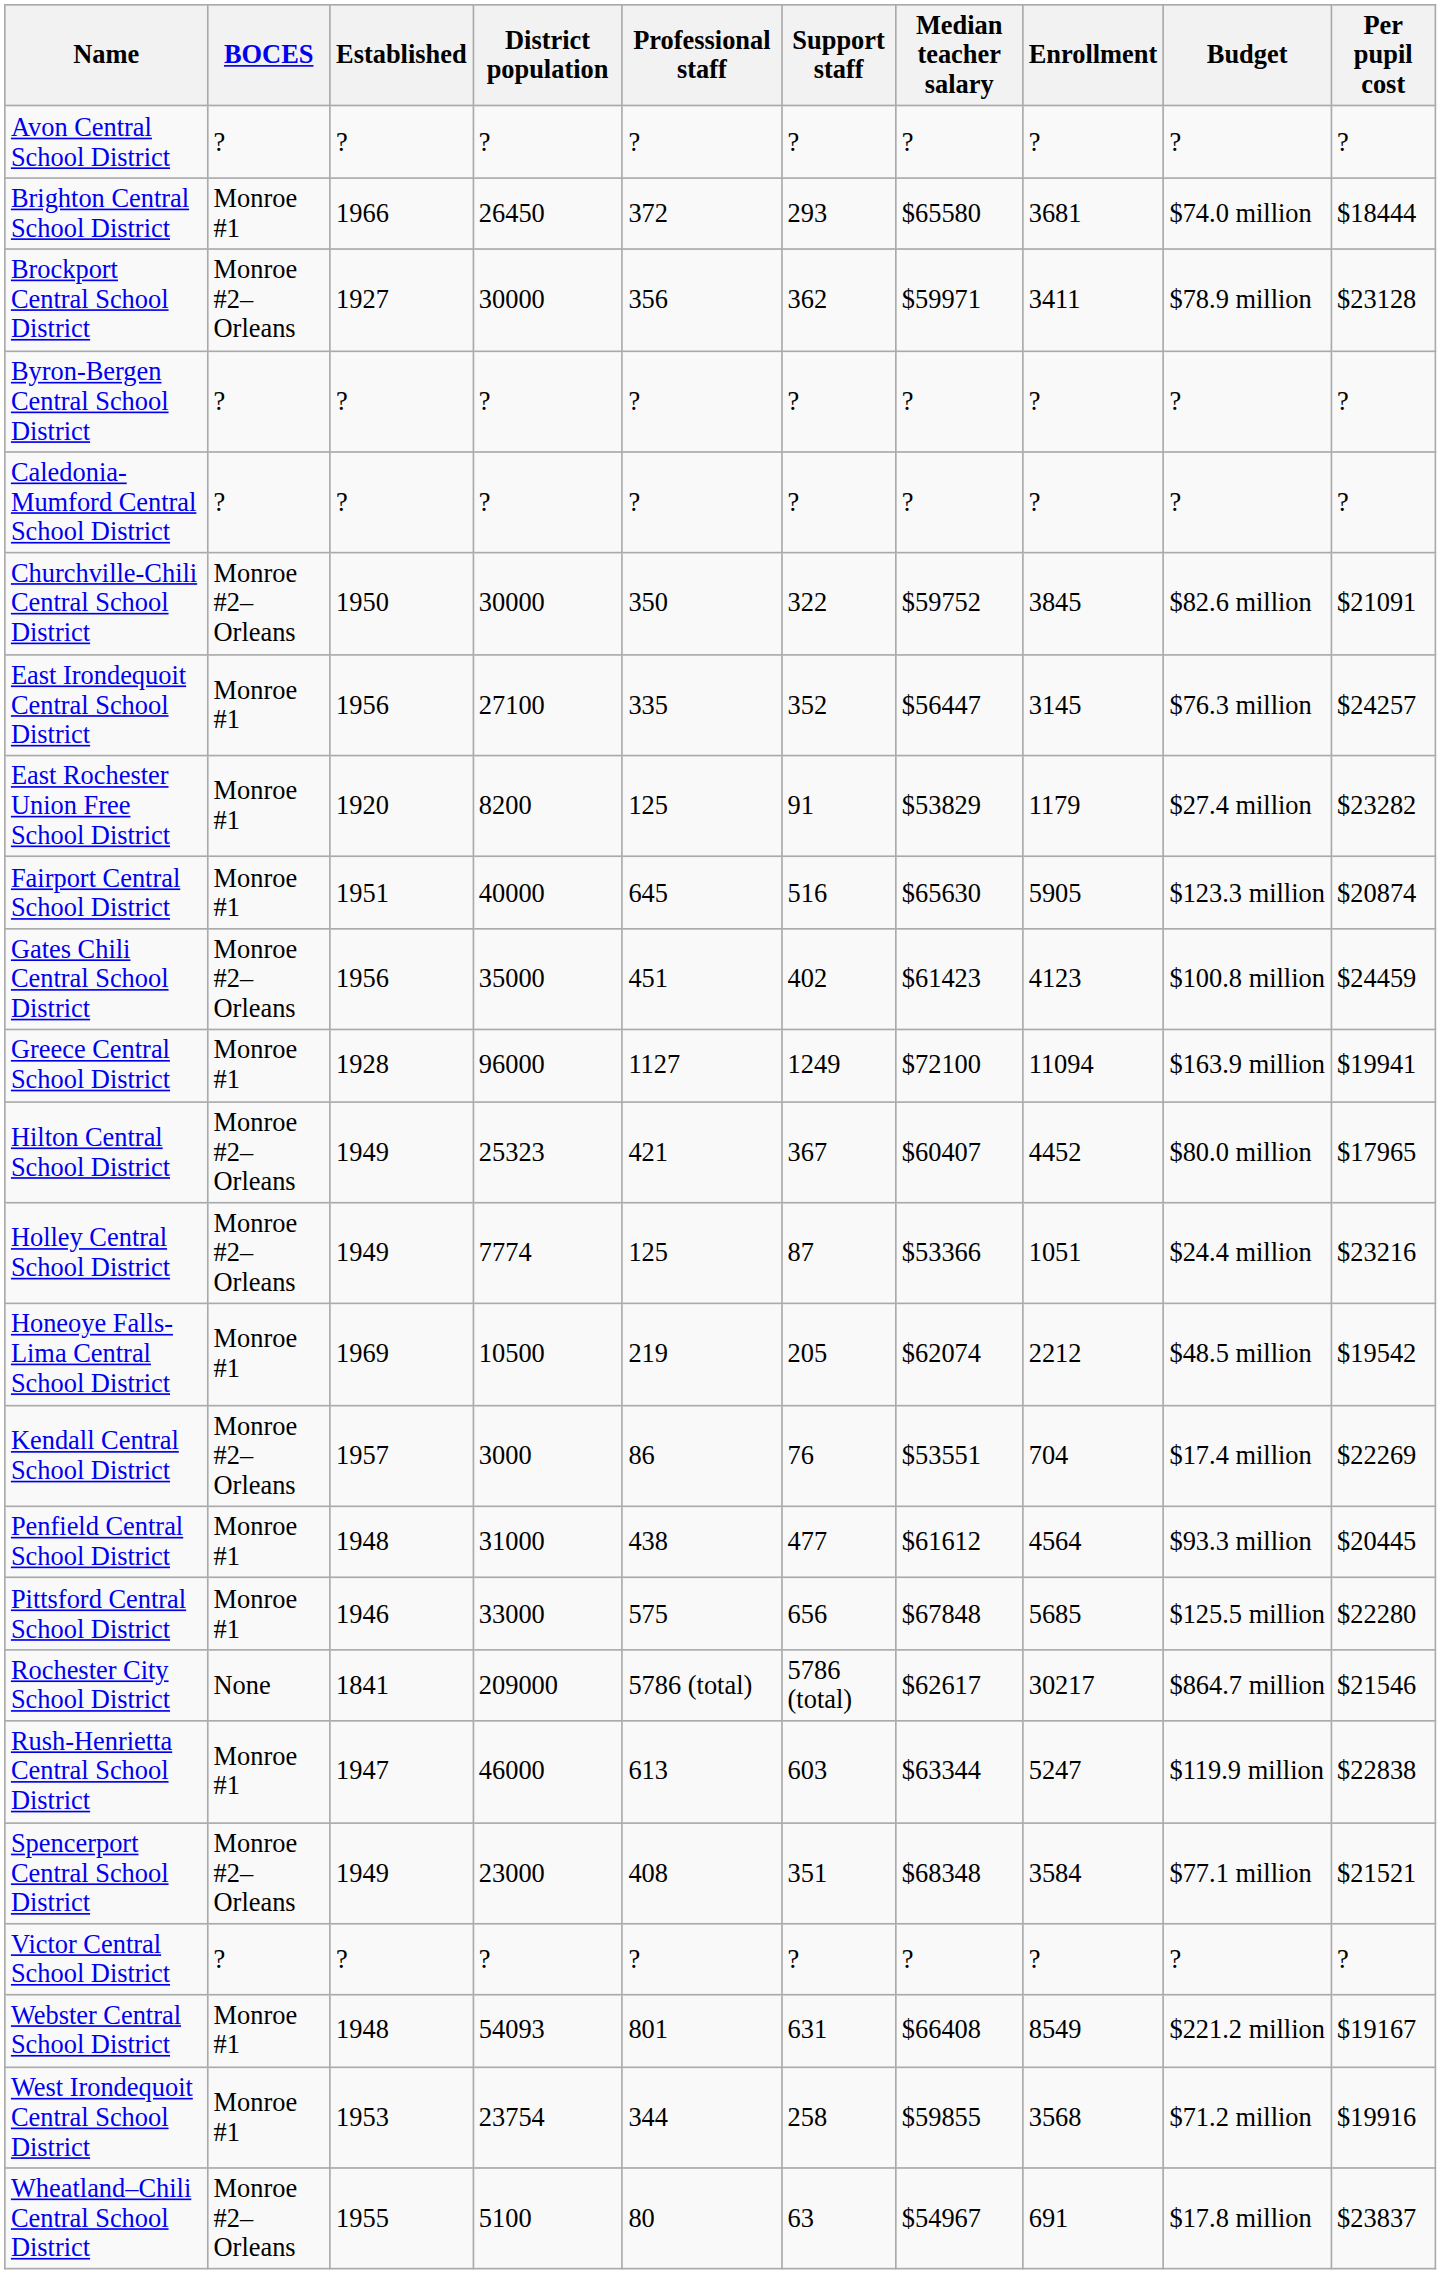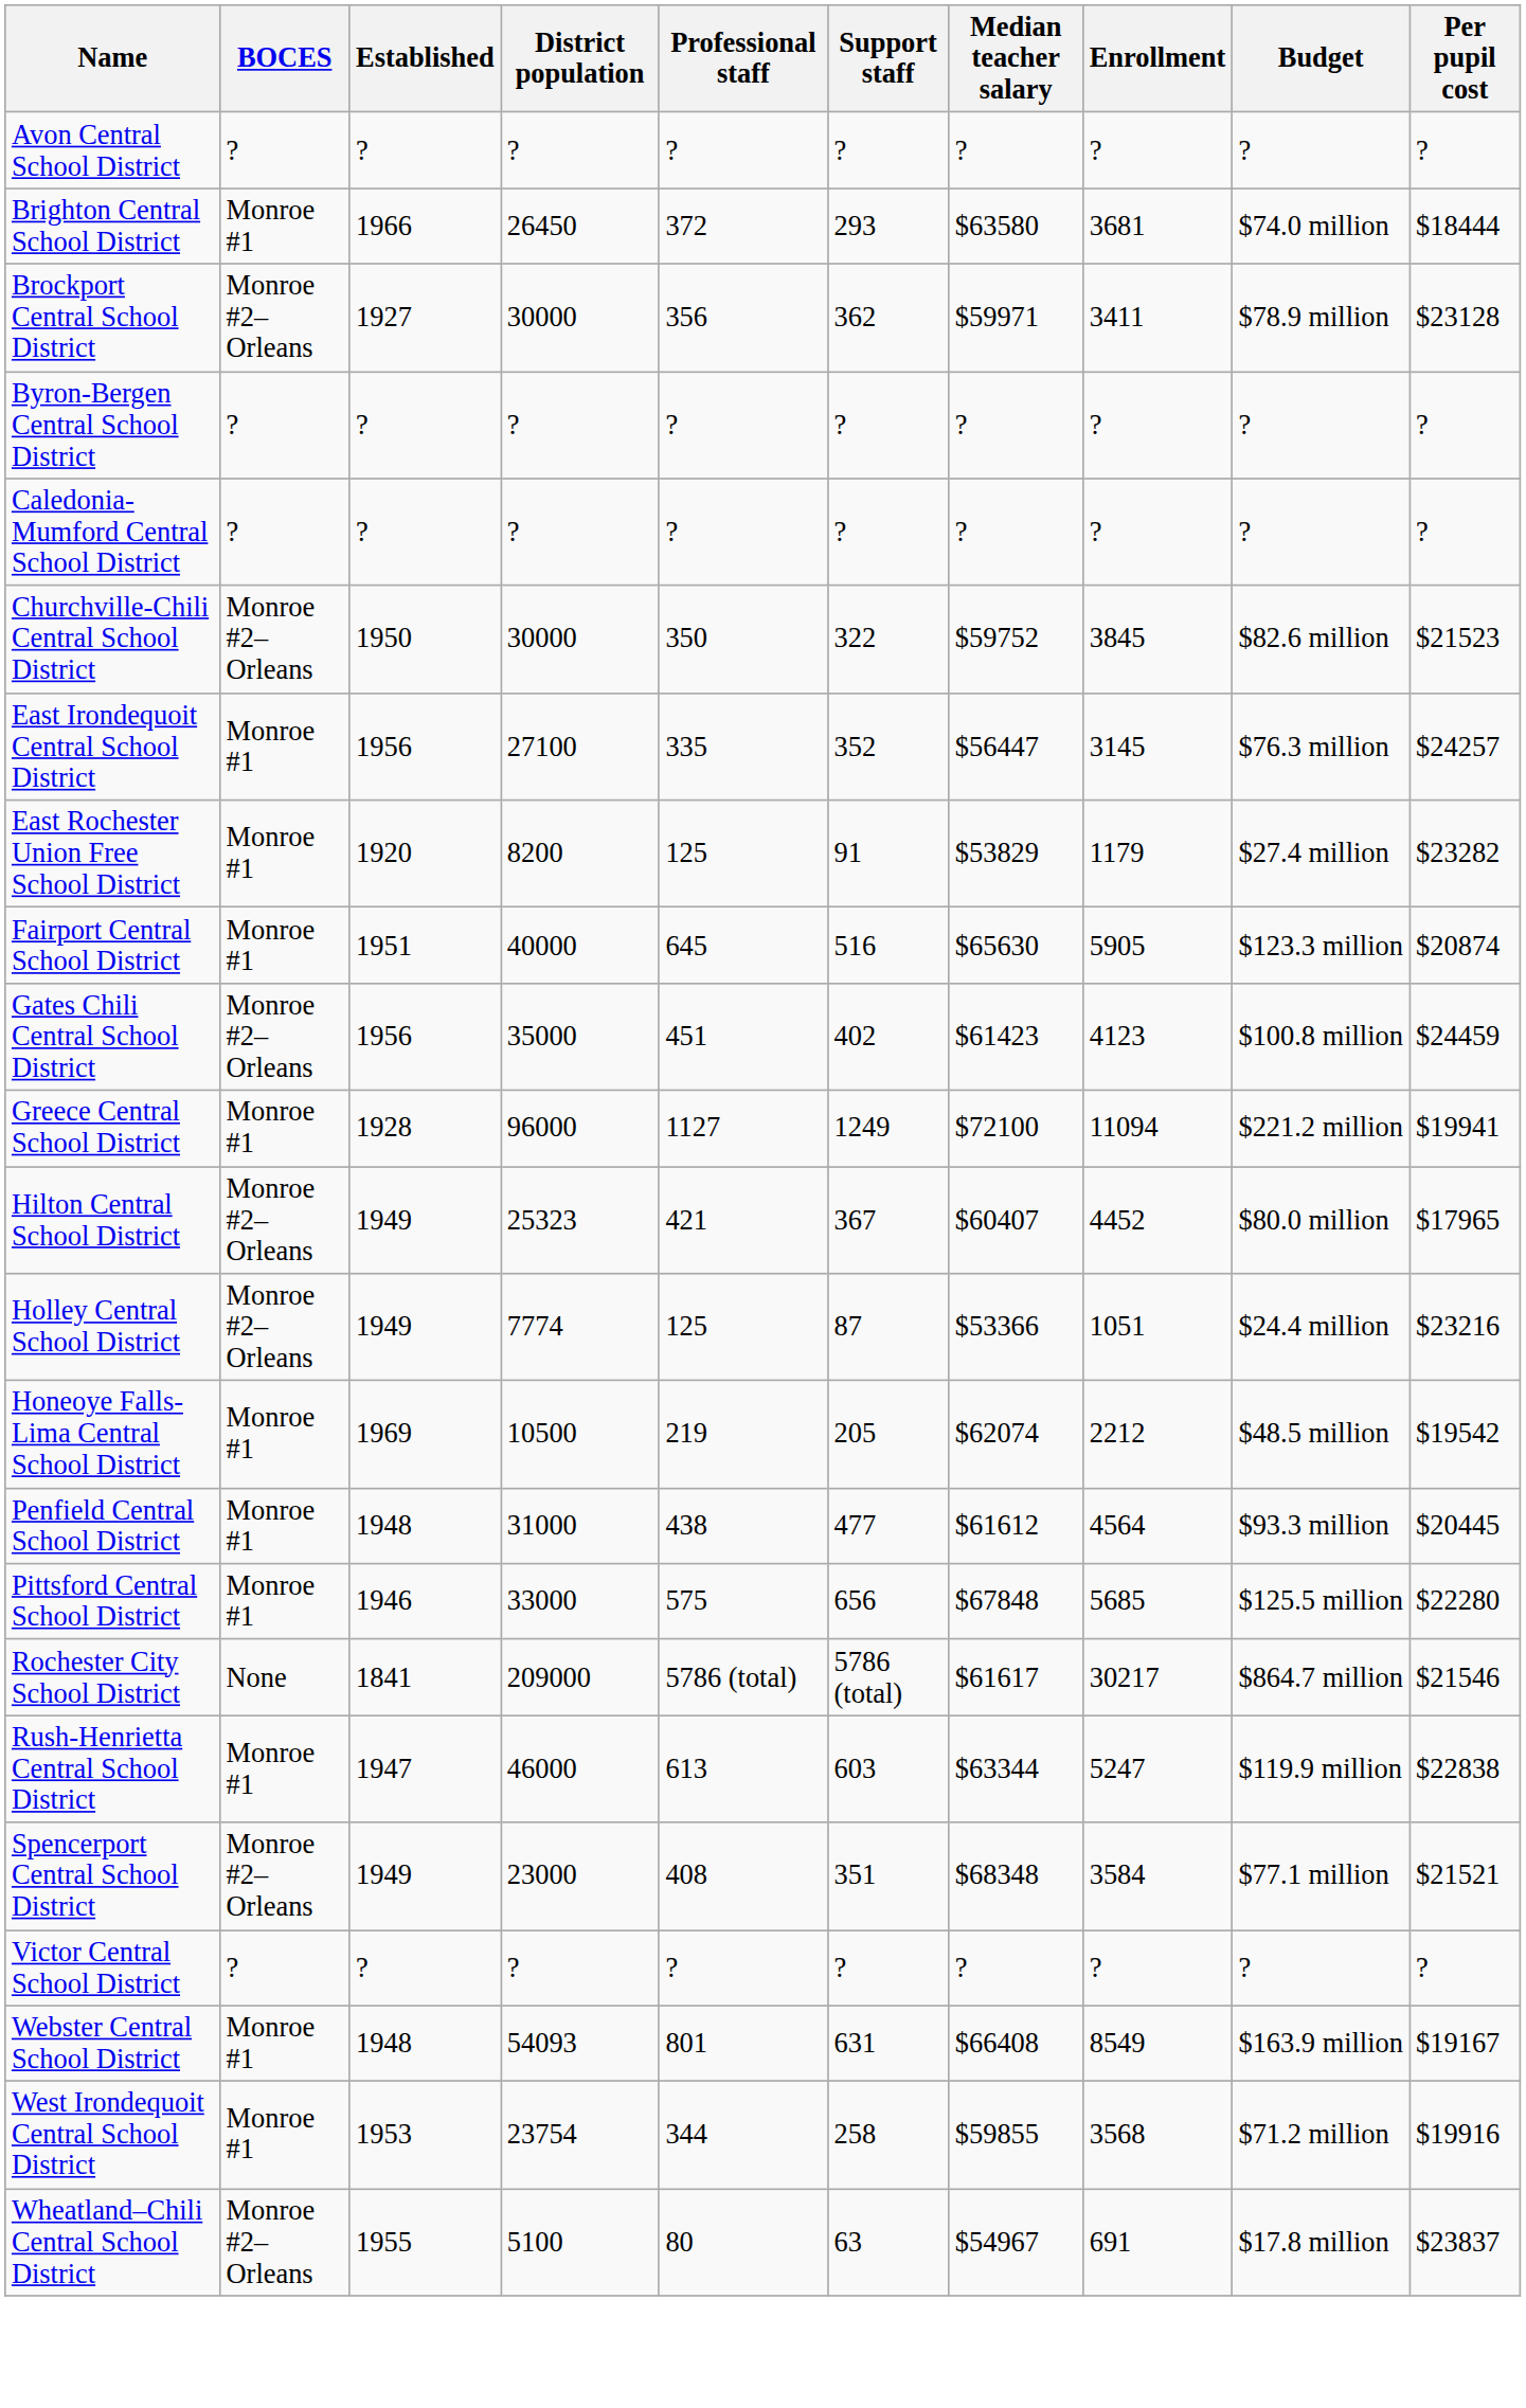Brighton Central School District | Median teacher salary: $65580 -> $63580
Churchville-Chili Central School District | Per pupil cost: $21091 -> $21523
Greece Central School District | Budget: $163.9 million -> $221.2 million
- row: Kendall Central School District | Monroe #2–Orleans | 1957 | 3000 | 86 | 76 | $53551 | 704 | $17.4 million | $22269
Rochester City School District | Median teacher salary: $62617 -> $61617
Webster Central School District | Budget: $221.2 million -> $163.9 million
